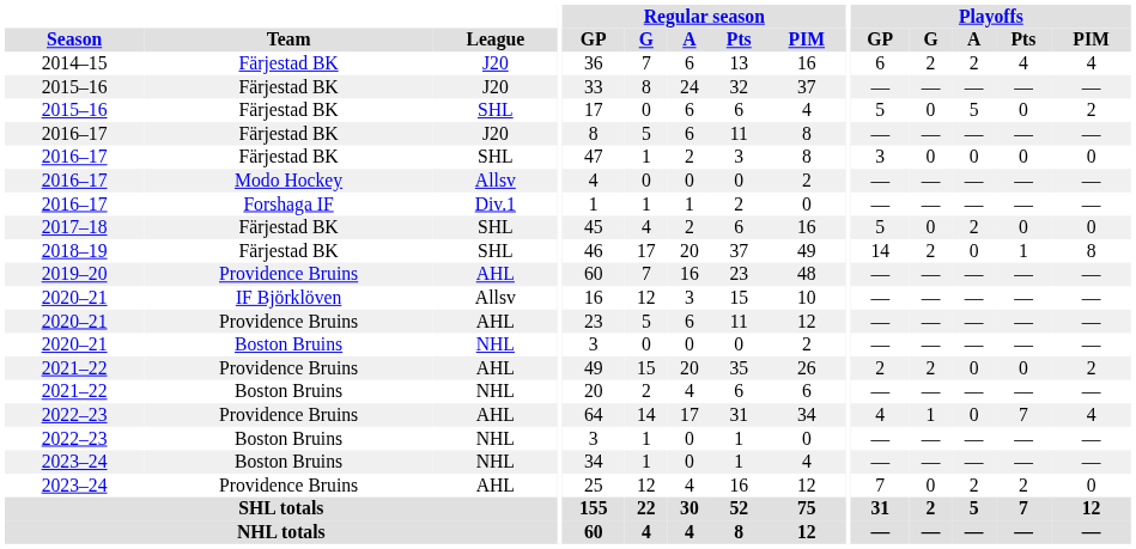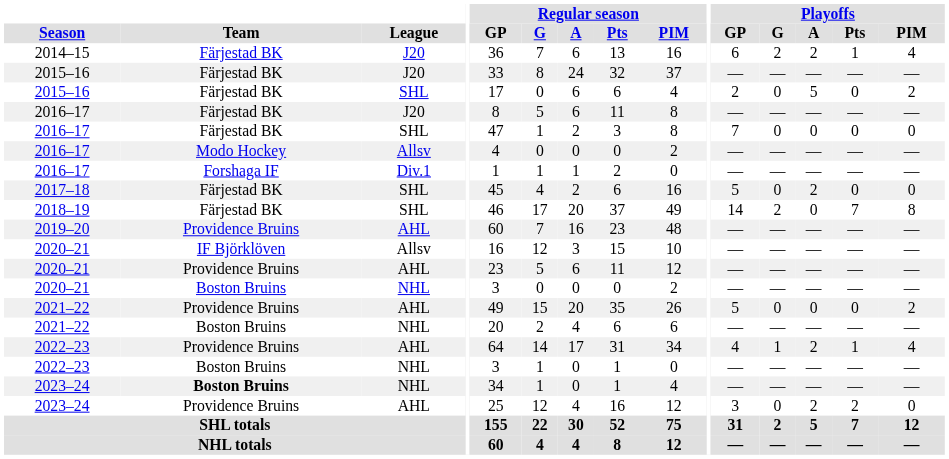2014–15 | Playoffs / Pts: 4 -> 1
2015–16 / SHL | Playoffs / GP: 5 -> 2
2016–17 / SHL | Playoffs / GP: 3 -> 7
2018–19 | Playoffs / Pts: 1 -> 7
2021–22 / AHL | Playoffs / GP: 2 -> 5
2021–22 / AHL | Playoffs / G: 2 -> 0
2022–23 / AHL | Playoffs / A: 0 -> 2
2022–23 / AHL | Playoffs / Pts: 7 -> 1
2023–24 / NHL | Team: normal -> bold
2023–24 / AHL | Playoffs / GP: 7 -> 3
